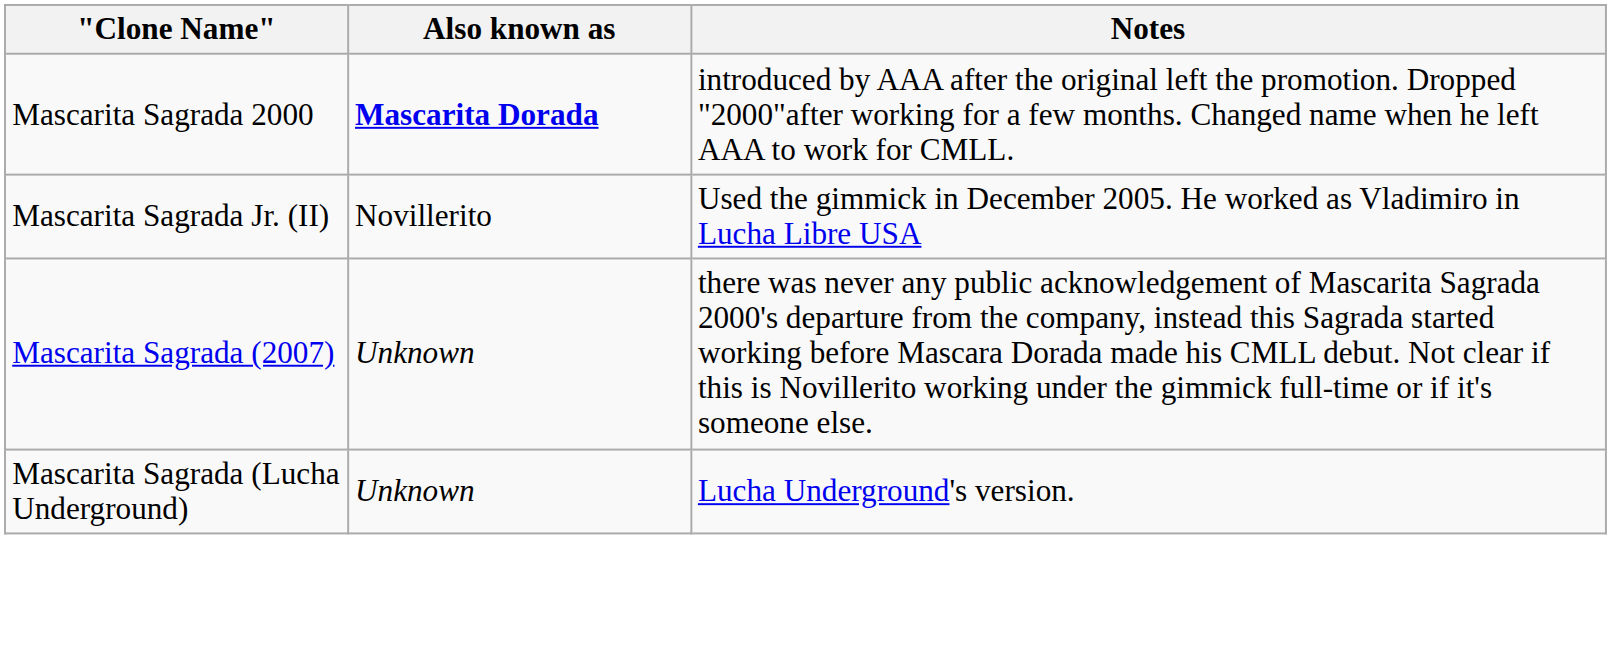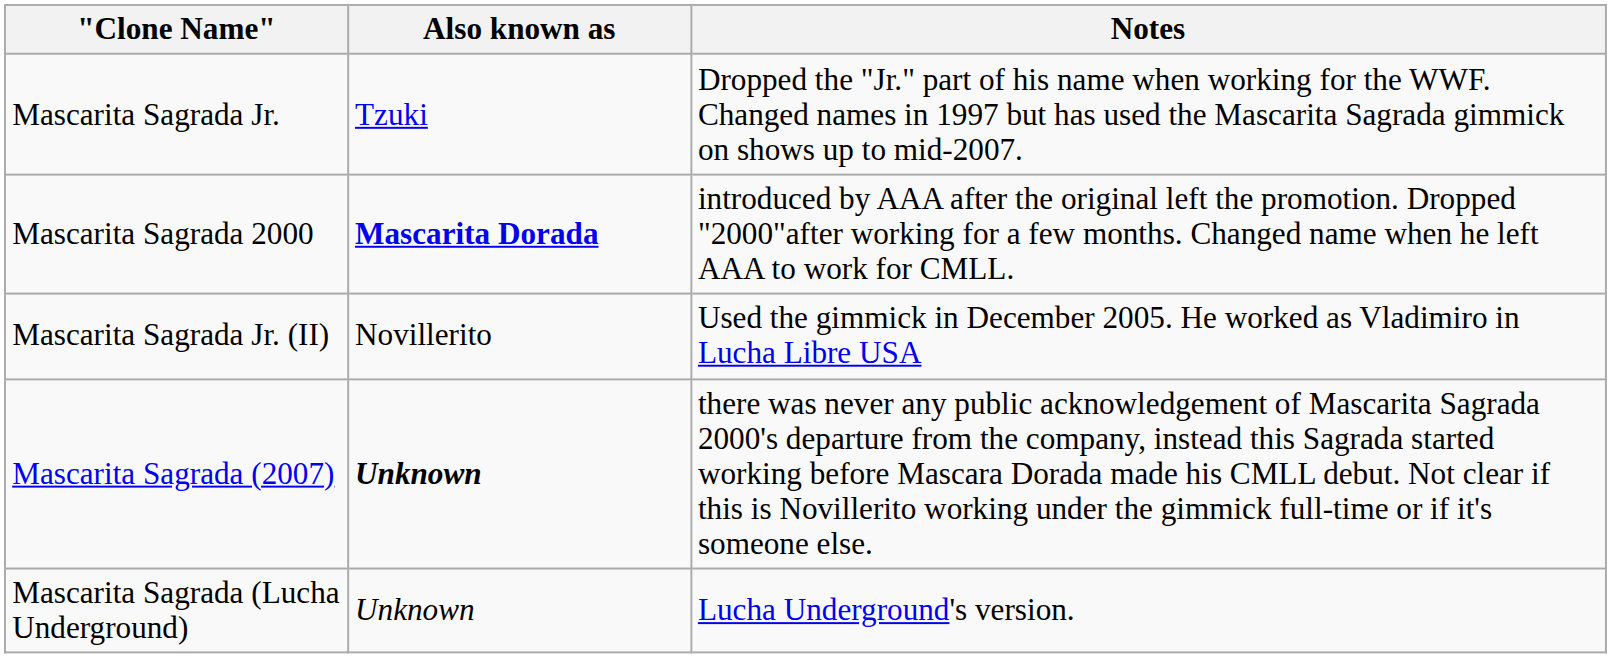+ row: Mascarita Sagrada Jr. | Tzuki | Dropped the "Jr." part of his name when working for the WWF. Changed names in 1997 but has used the Mascarita Sagrada gimmick on shows up to mid-2007.
Mascarita Sagrada (2007) | Also known as: normal -> bold
